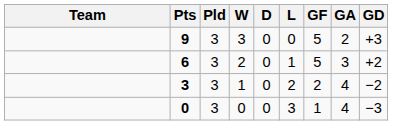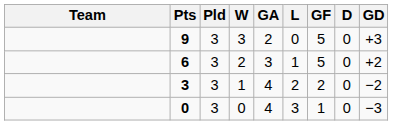columns swapped: D <-> GA
